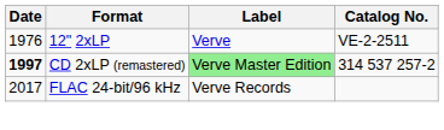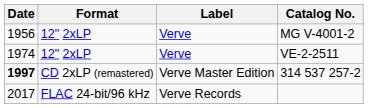+ row: 1956 | 12" 2xLP | Verve | MG V-4001-2
VE-2-2511 | Date: 1976 -> 1974
314 537 257-2 | Label: lightgreen background -> no background
